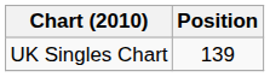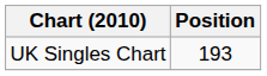UK Singles Chart | Position: 139 -> 193
